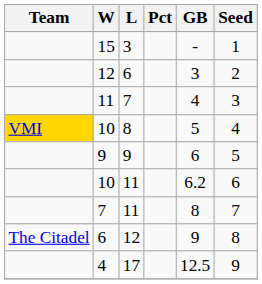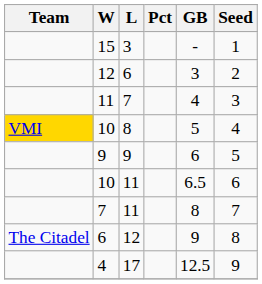10 / 11 | GB: 6.2 -> 6.5
